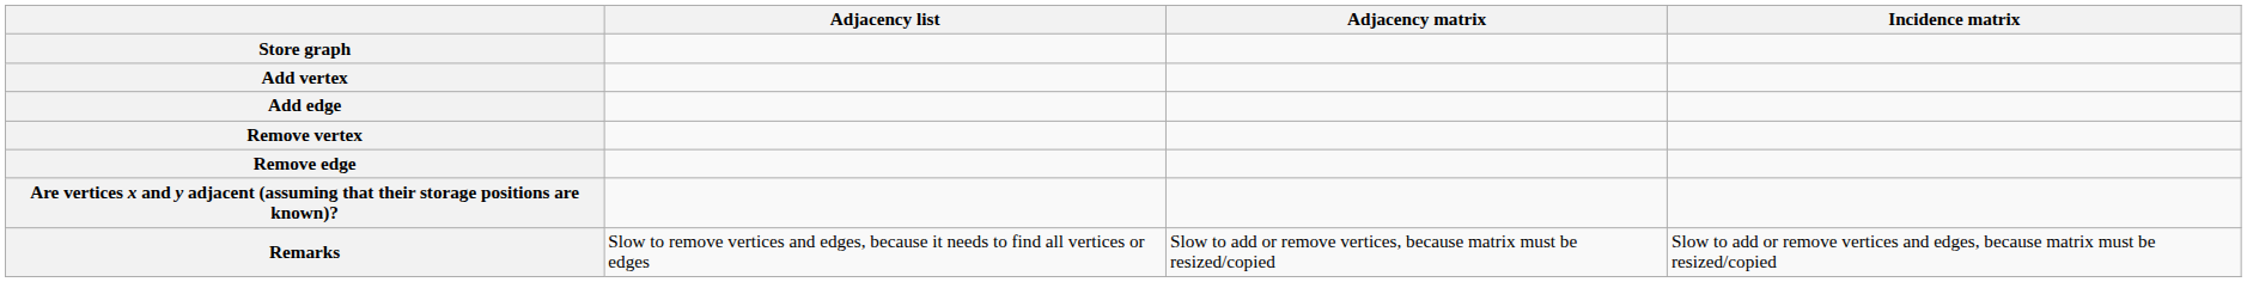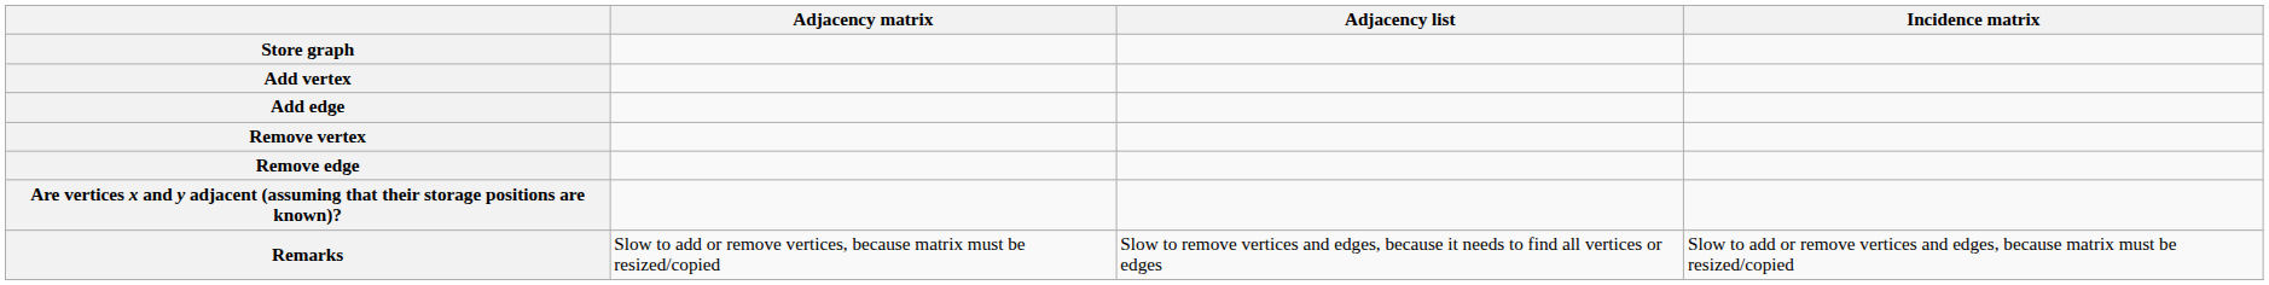columns swapped: Adjacency list <-> Adjacency matrix
